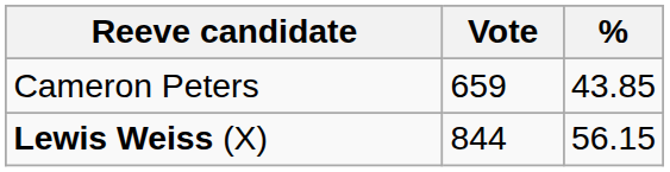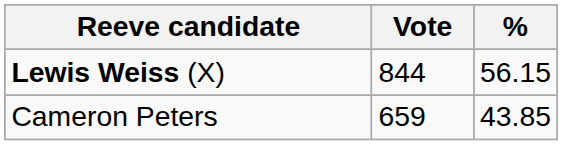rows swapped: Lewis Weiss (X) <-> Cameron Peters
